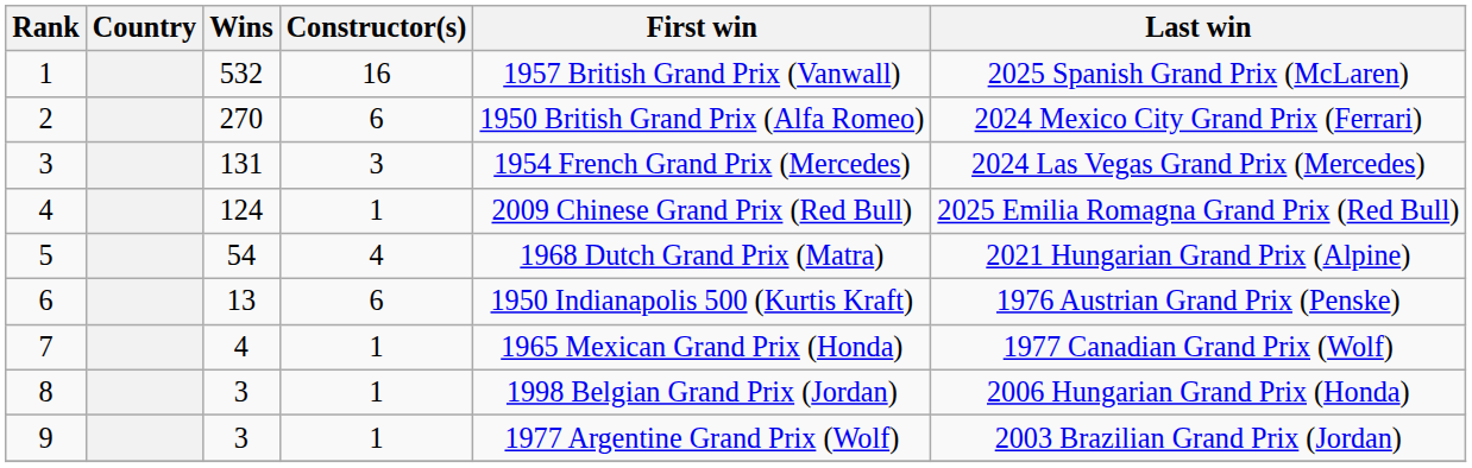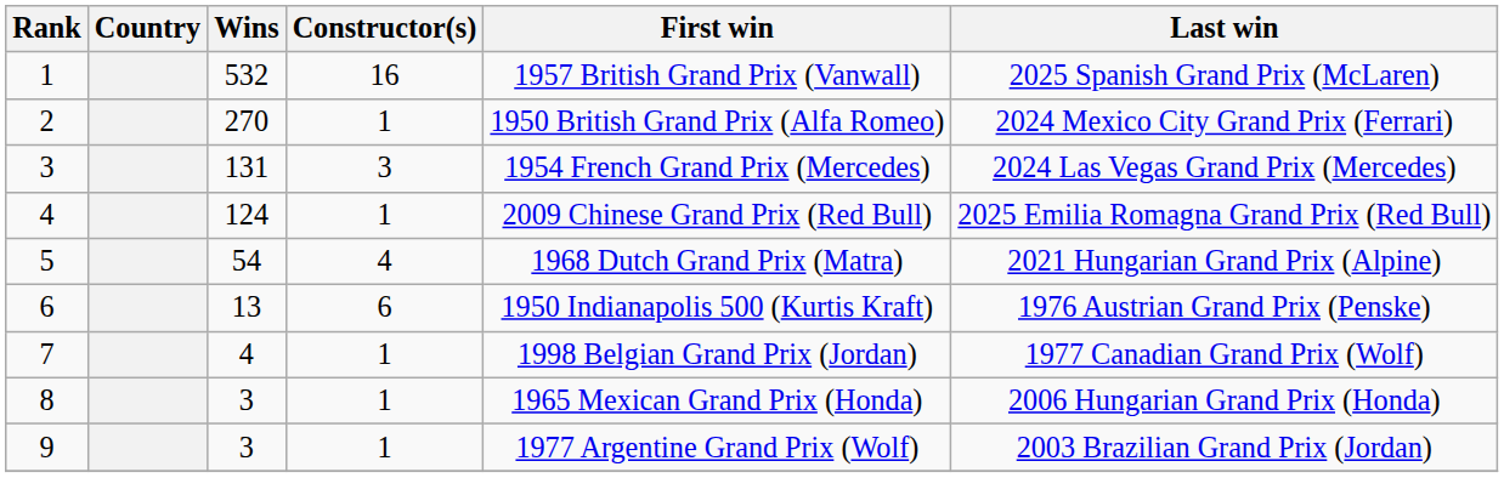2 | Constructor(s): 6 -> 1
7 | First win: 1965 Mexican Grand Prix (Honda) -> 1998 Belgian Grand Prix (Jordan)
8 | First win: 1998 Belgian Grand Prix (Jordan) -> 1965 Mexican Grand Prix (Honda)
